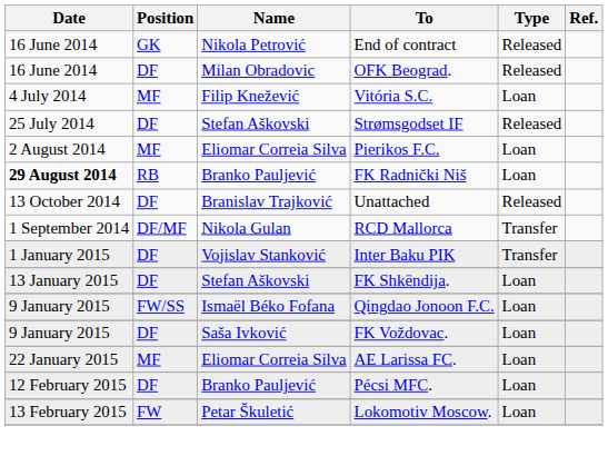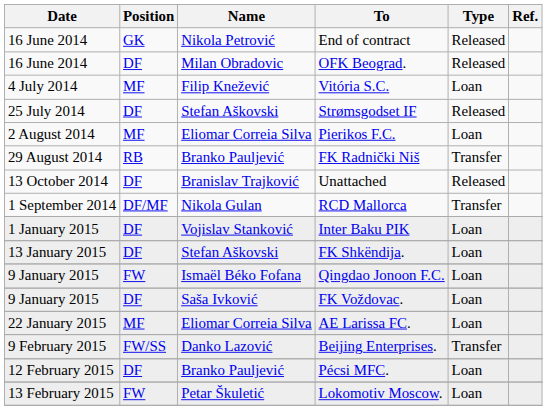FK Radnički Niš | Date: bold -> normal
FK Radnički Niš | Type: Loan -> Transfer
Inter Baku PIK | Type: Transfer -> Loan
Qingdao Jonoon F.C. | Position: FW/SS -> FW
+ row: 9 February 2015 | FW/SS | Danko Lazović | Beijing Enterprises. | Transfer
